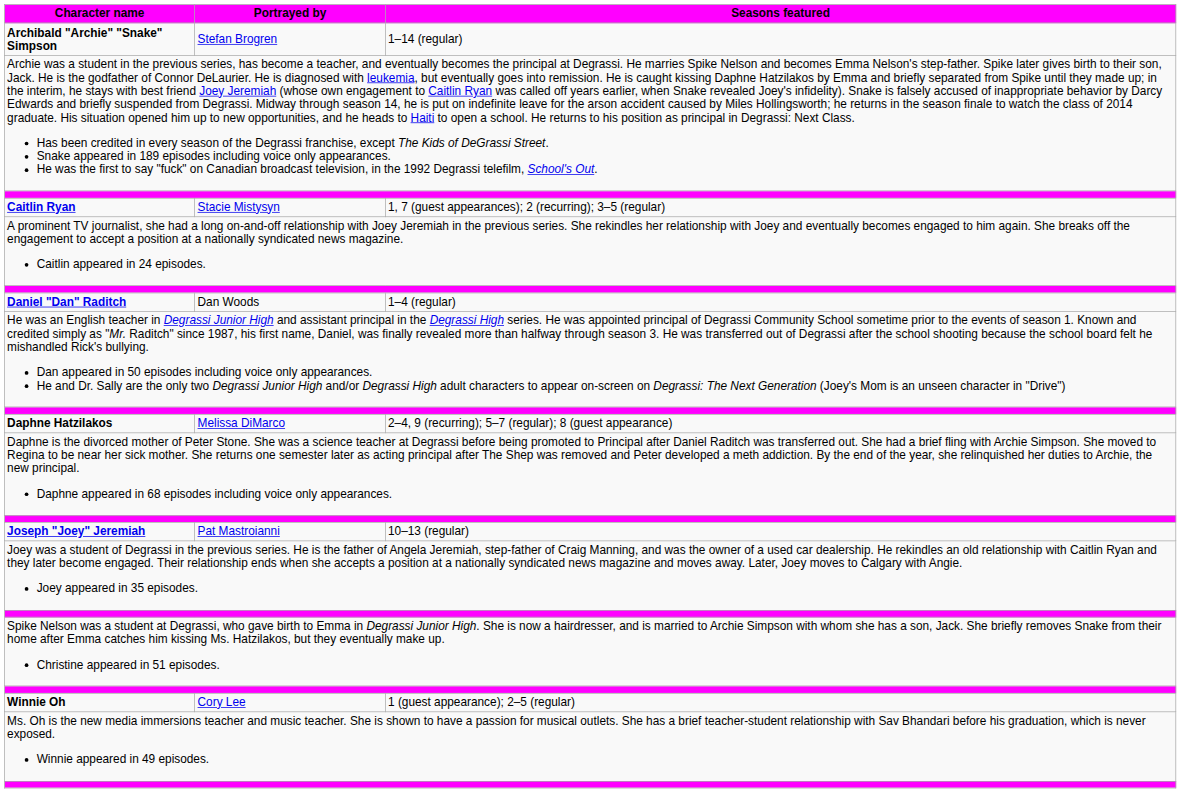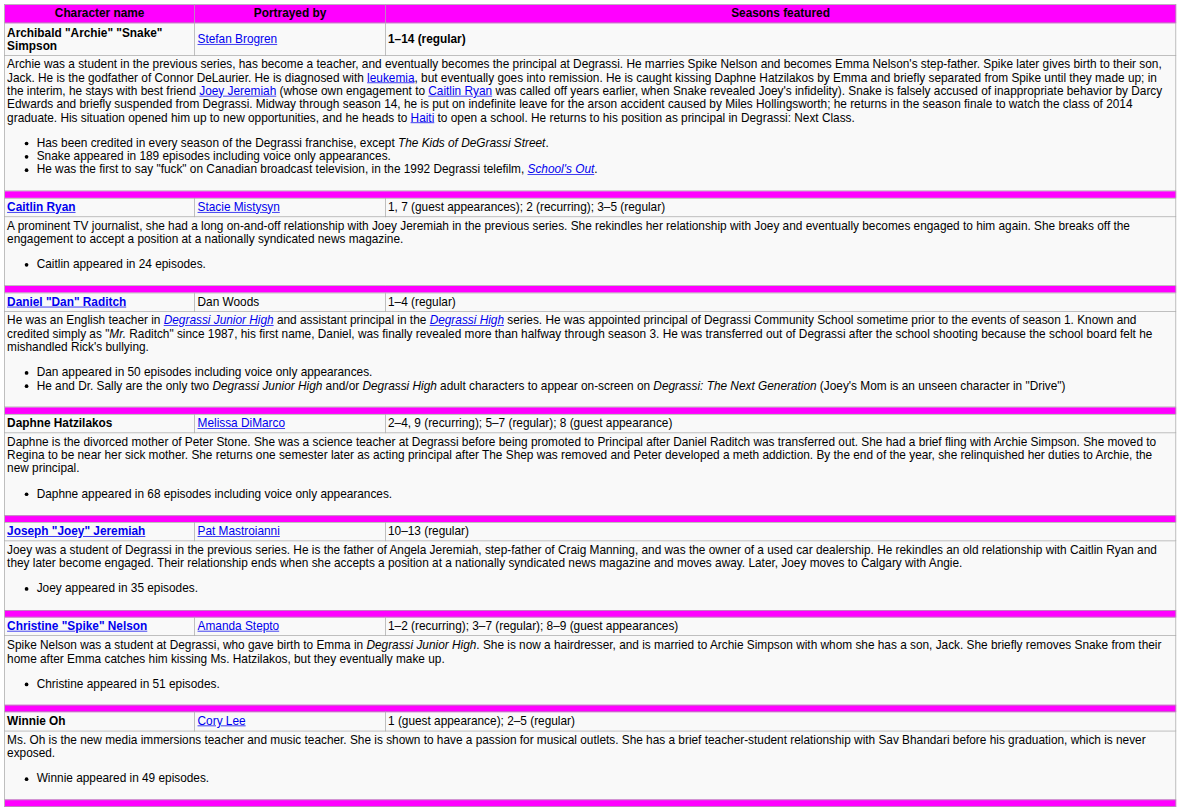Archibald "Archie" "Snake" Simpson | Seasons featured: normal -> bold
+ row: Christine "Spike" Nelson | Amanda Stepto | 1–2 (recurring); 3–7 (regular); 8–9 (guest appearances)
